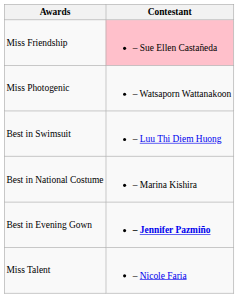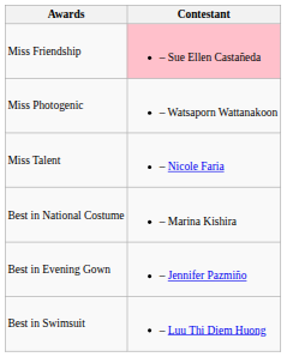rows swapped: Miss Talent <-> Best in Swimsuit
Best in Evening Gown | Contestant: bold -> normal
